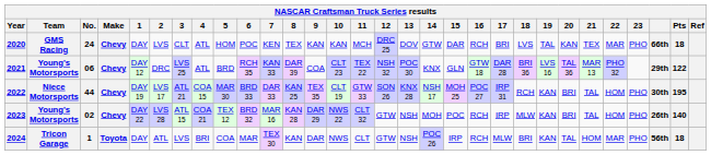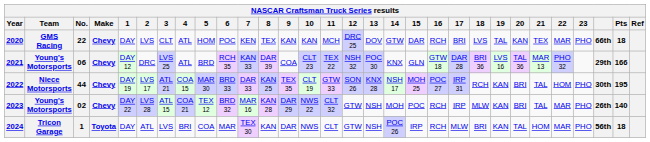2020 | No.: 24 -> 22
2021 | Pts: 122 -> 166
2023 | 22: HOM -> MAR
